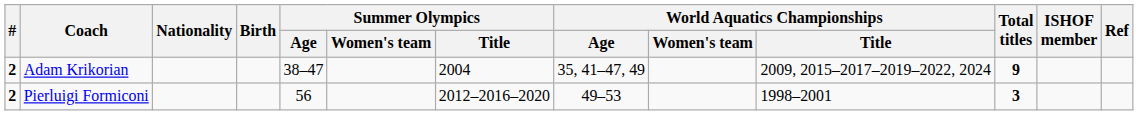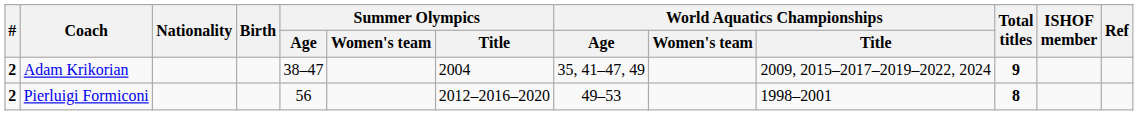Pierluigi Formiconi | Total titles: 3 -> 8
